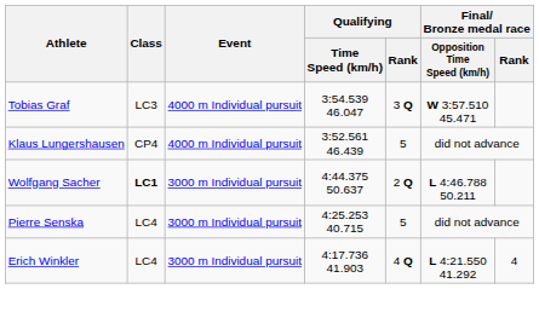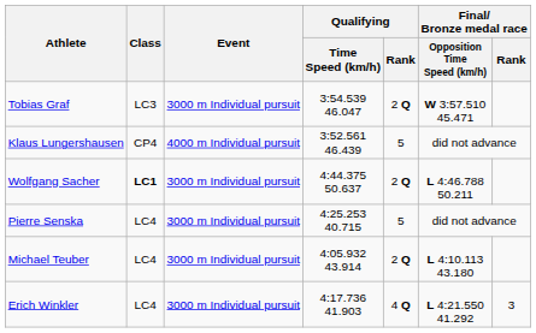Tobias Graf | Event: 4000 m Individual pursuit -> 3000 m Individual pursuit
Tobias Graf | Qualifying / Rank: 3 Q -> 2 Q
+ row: Michael Teuber | LC4 | 3000 m Individual pursuit | 4:05.932 43.914 | 2 Q | L 4:10.113 43.180
Erich Winkler | Final/ Bronze medal race / Rank: 4 -> 3
